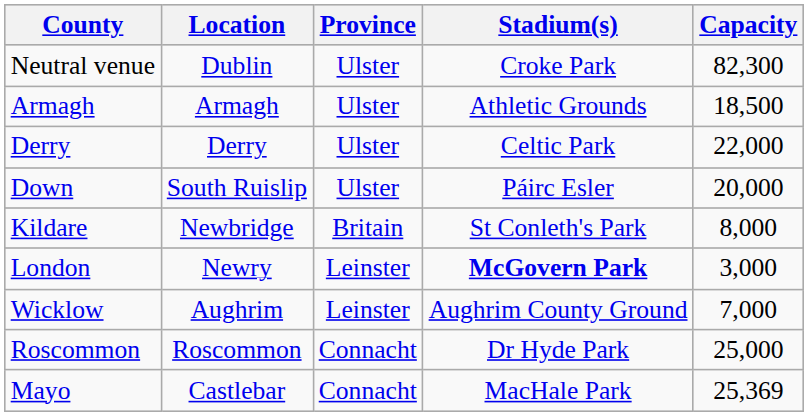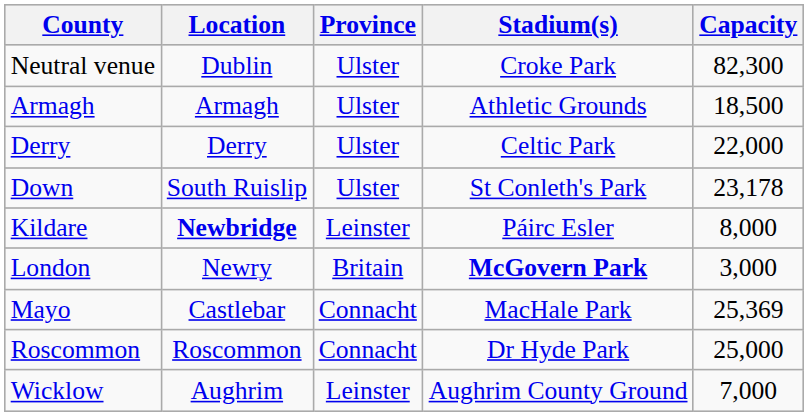Down | Stadium(s): Páirc Esler -> St Conleth's Park
Down | Capacity: 20,000 -> 23,178
Kildare | Location: normal -> bold
Kildare | Province: Britain -> Leinster
Kildare | Stadium(s): St Conleth's Park -> Páirc Esler
London | Province: Leinster -> Britain
rows swapped: Mayo <-> Wicklow
